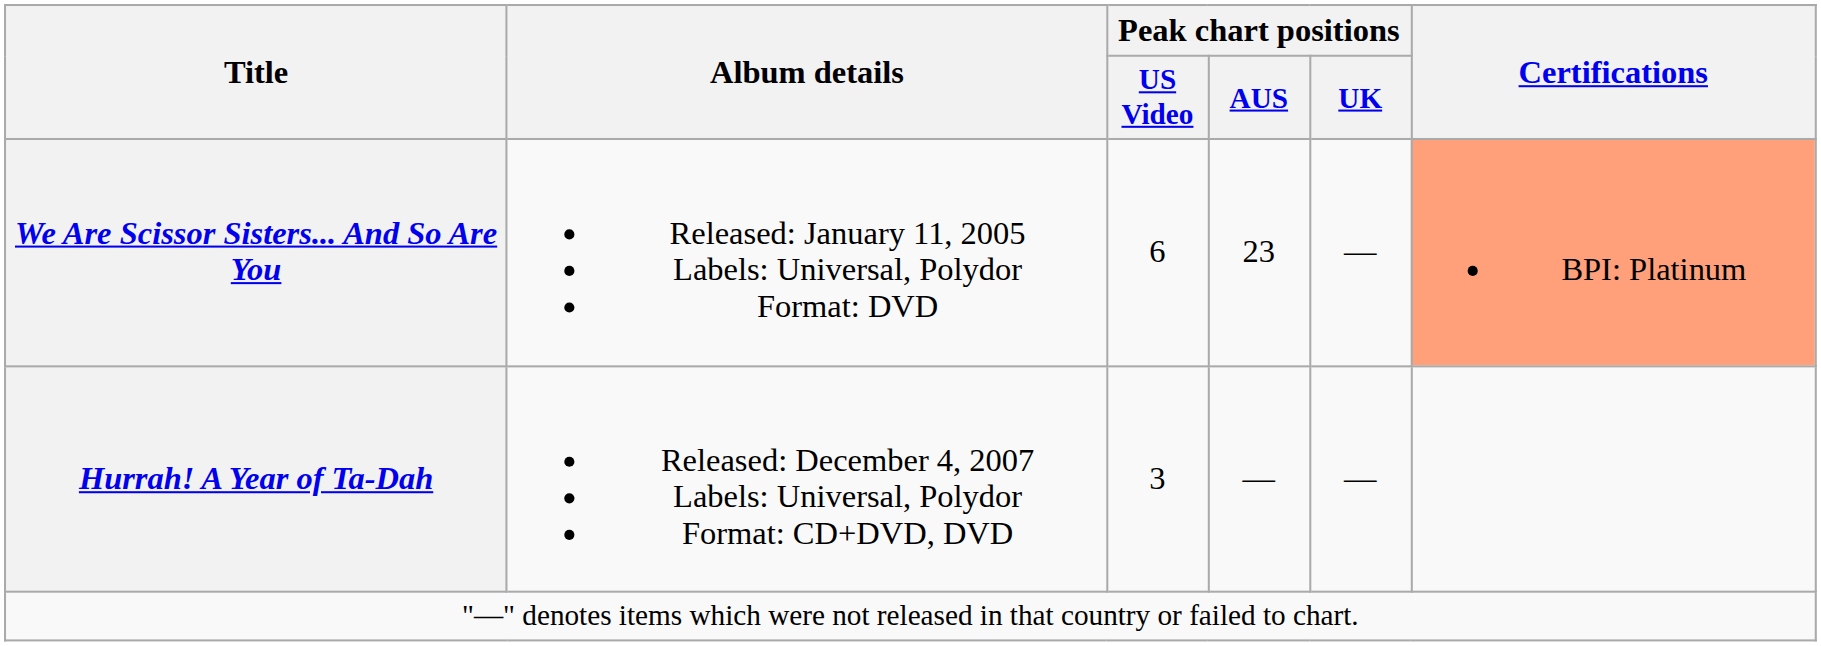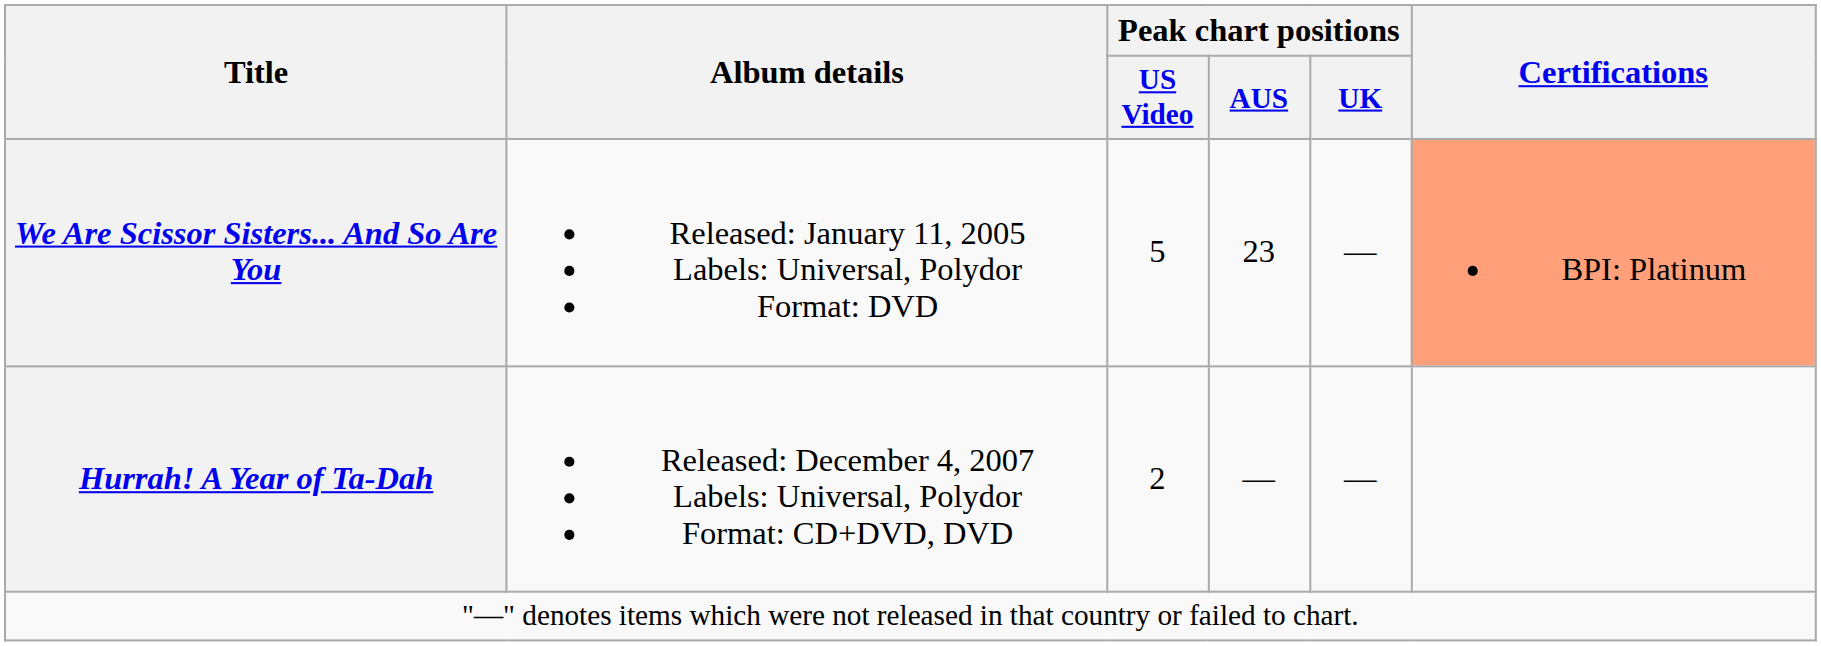We Are Scissor Sisters... And So Are You | Peak chart positions / US Video: 6 -> 5
Hurrah! A Year of Ta-Dah | Peak chart positions / US Video: 3 -> 2
